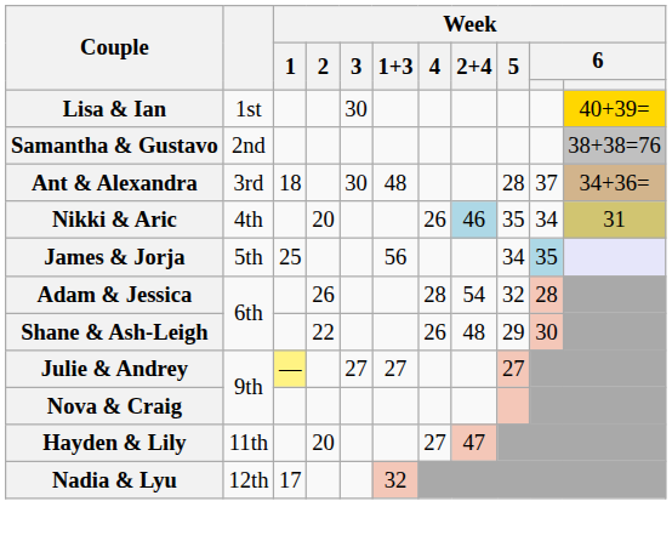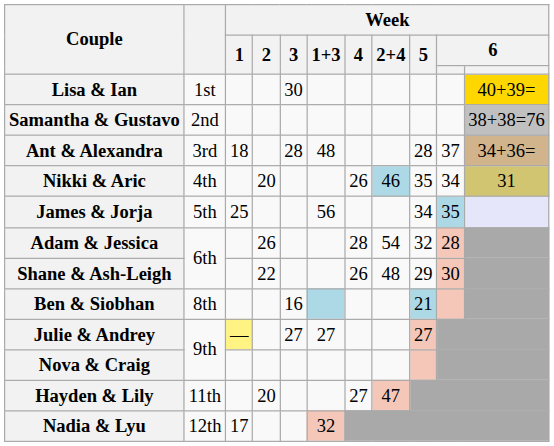Ant & Alexandra | Week / 3: 30 -> 28
+ row: Ben & Siobhan | 8th | 16 | 21
